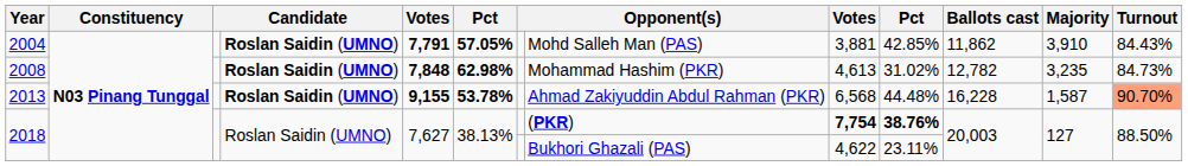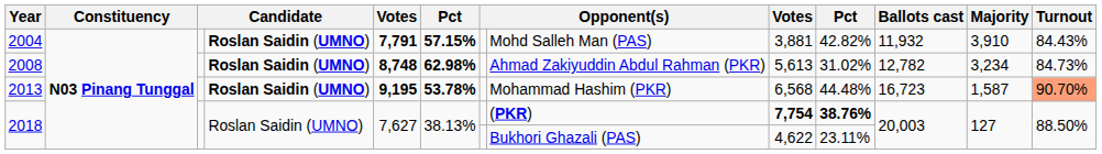2004 | column 6: 57.05% -> 57.15%
2004 | column 10: 42.85% -> 42.82%
2004 | Ballots cast: 11,862 -> 11,932
2008 | column 5: 7,848 -> 8,748
2008 | column 8: Mohammad Hashim (PKR) -> Ahmad Zakiyuddin Abdul Rahman (PKR)
2008 | column 9: 4,613 -> 5,613
2008 | Majority: 3,235 -> 3,234
2013 | column 5: 9,155 -> 9,195
2013 | column 8: Ahmad Zakiyuddin Abdul Rahman (PKR) -> Mohammad Hashim (PKR)
2013 | Ballots cast: 16,228 -> 16,723
